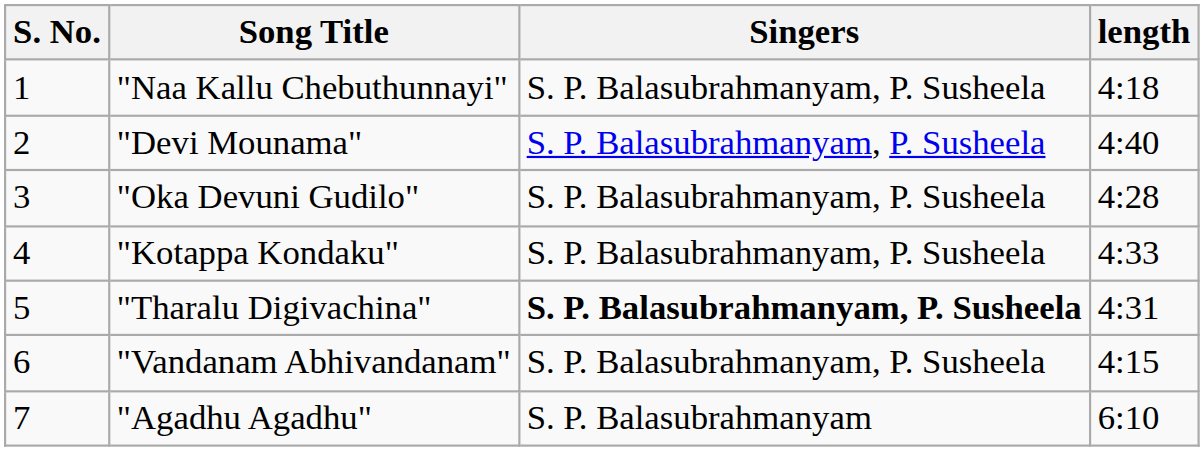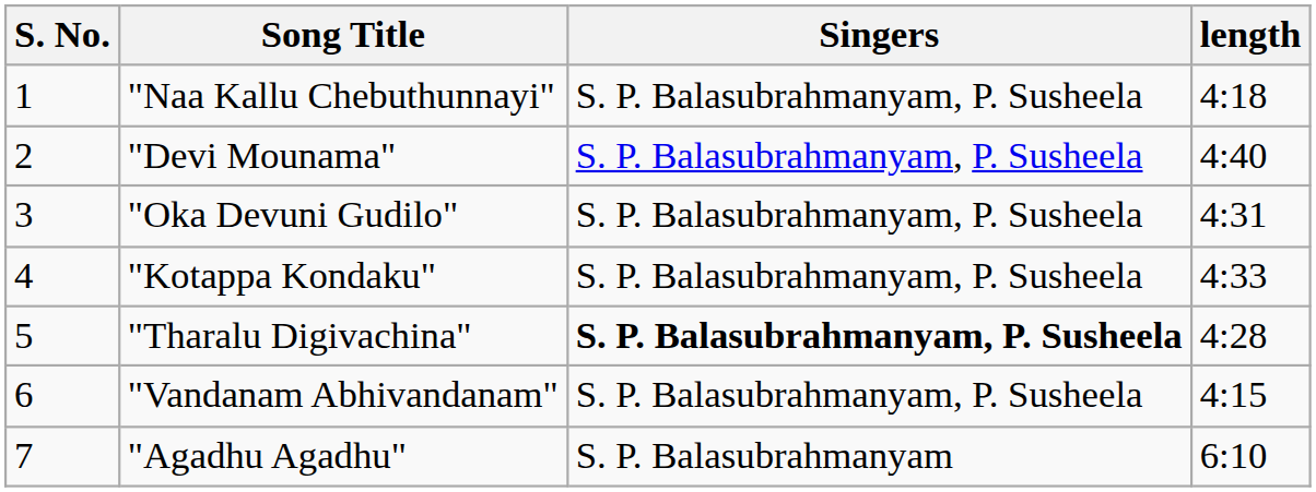"Oka Devuni Gudilo" | length: 4:28 -> 4:31
"Tharalu Digivachina" | length: 4:31 -> 4:28
